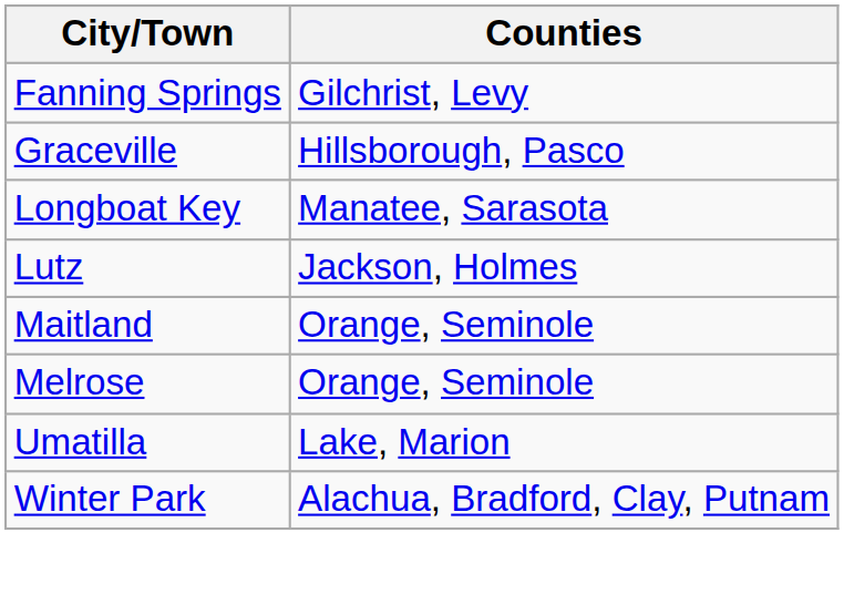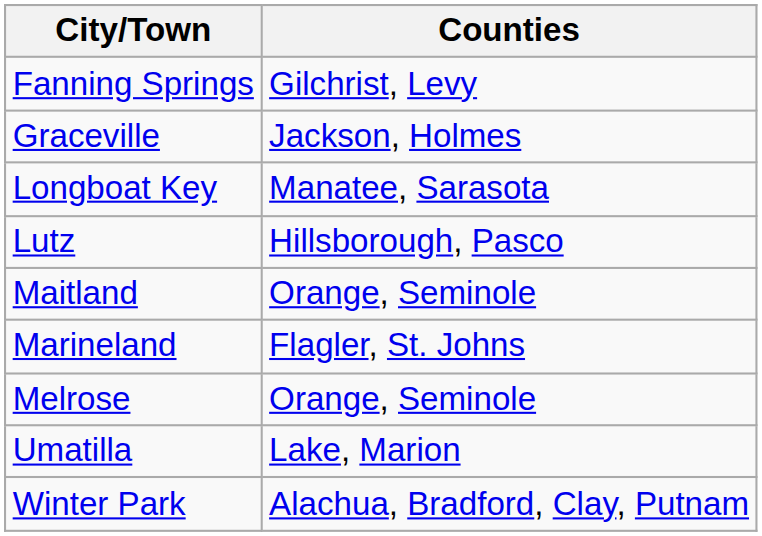Graceville | Counties: Hillsborough, Pasco -> Jackson, Holmes
Lutz | Counties: Jackson, Holmes -> Hillsborough, Pasco
+ row: Marineland | Flagler, St. Johns
